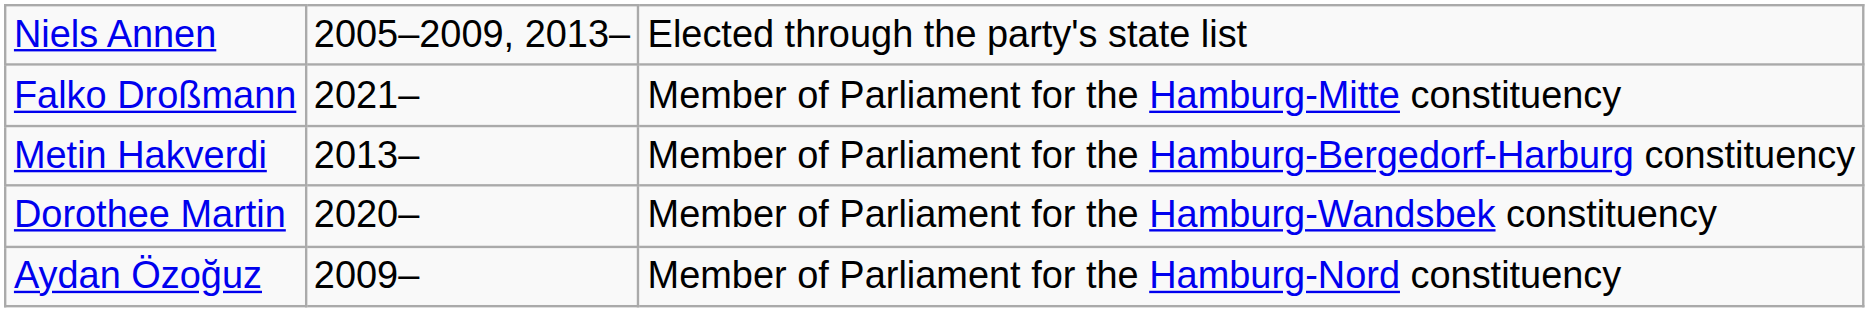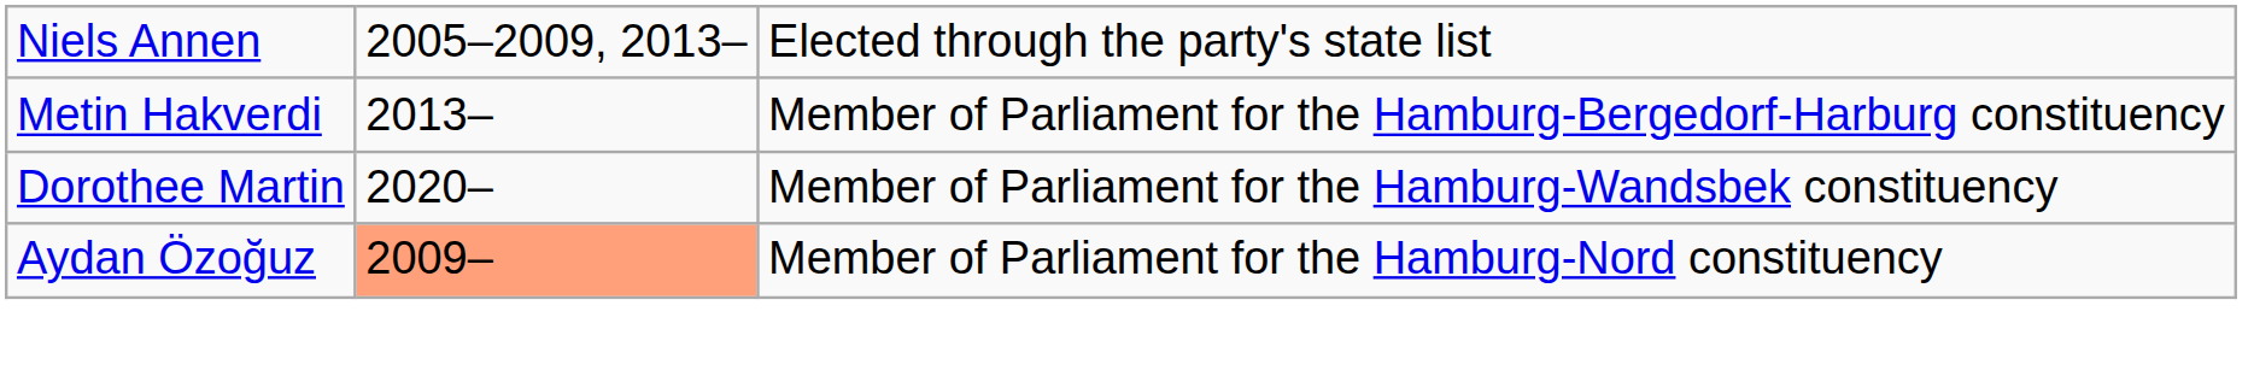- row: Falko Droßmann | 2021– | Member of Parliament for the Hamburg-Mitte constituency
Aydan Özoğuz | column 2: no background -> lightsalmon background
